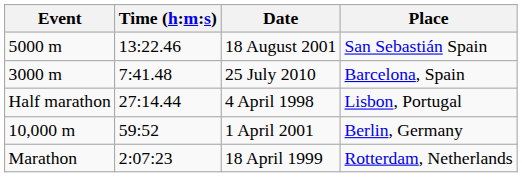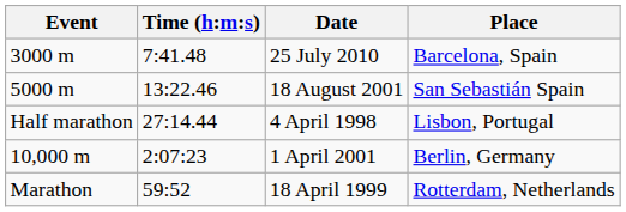rows swapped: 25 July 2010 <-> 18 August 2001
1 April 2001 | Time (h:m:s): 59:52 -> 2:07:23
18 April 1999 | Time (h:m:s): 2:07:23 -> 59:52
